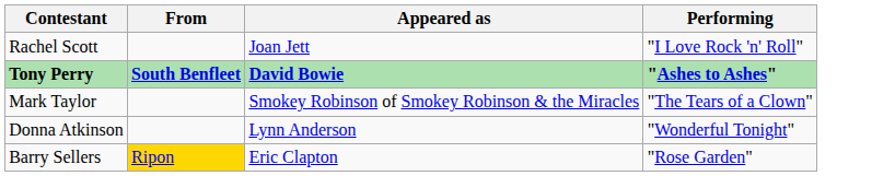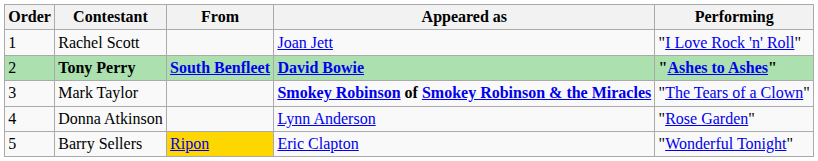+ column: Order | 1 | 2 | 3 | 4 | 5
Mark Taylor | Appeared as: normal -> bold
Donna Atkinson | Performing: "Wonderful Tonight" -> "Rose Garden"
Barry Sellers | Performing: "Rose Garden" -> "Wonderful Tonight"
